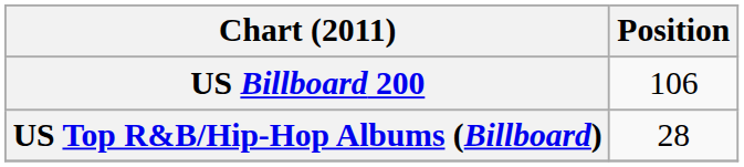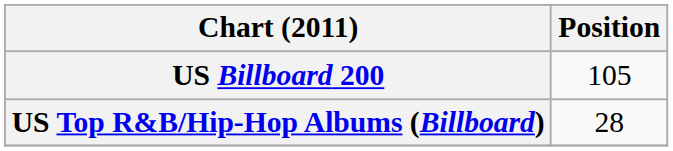US Billboard 200 | Position: 106 -> 105
